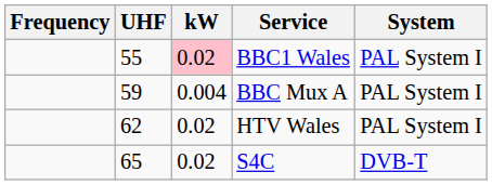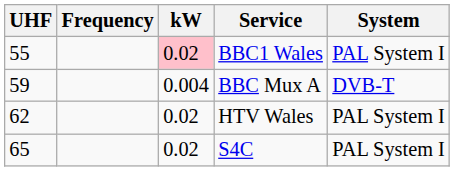columns swapped: Frequency <-> UHF
BBC Mux A | System: PAL System I -> DVB-T
S4C | System: DVB-T -> PAL System I
